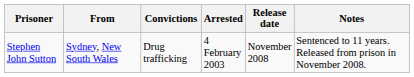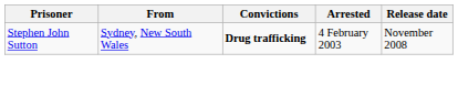- column: Notes | Sentenced to 11 years. Released from prison in November 2008.
Stephen John Sutton | Convictions: normal -> bold
